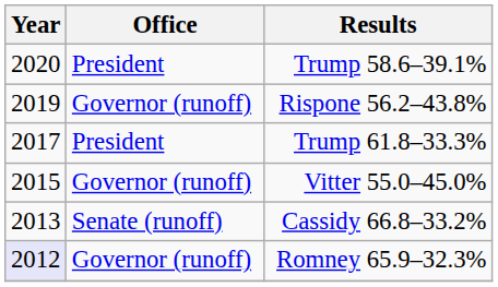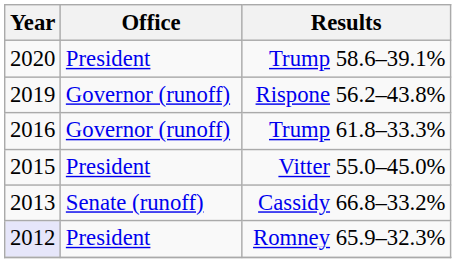Trump 61.8–33.3% | Year: 2017 -> 2016
Trump 61.8–33.3% | Office: President -> Governor (runoff)
Vitter 55.0–45.0% | Office: Governor (runoff) -> President
Romney 65.9–32.3% | Office: Governor (runoff) -> President
